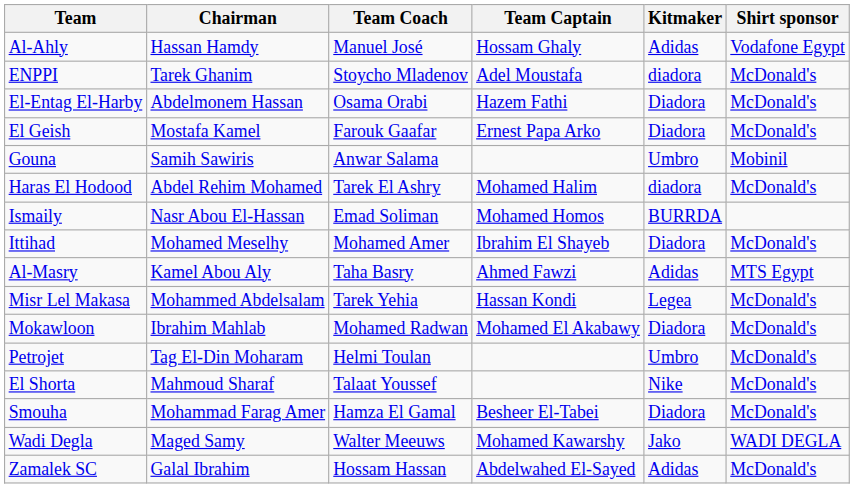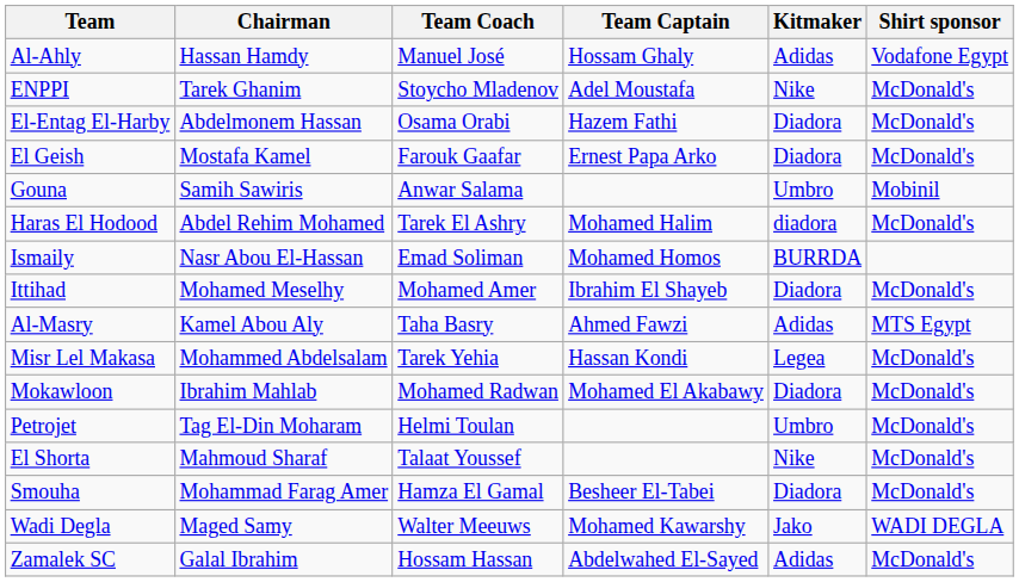ENPPI | Kitmaker: diadora -> Nike
